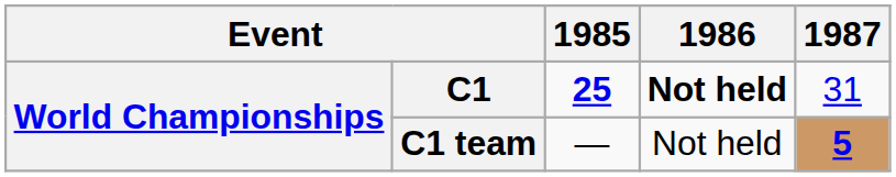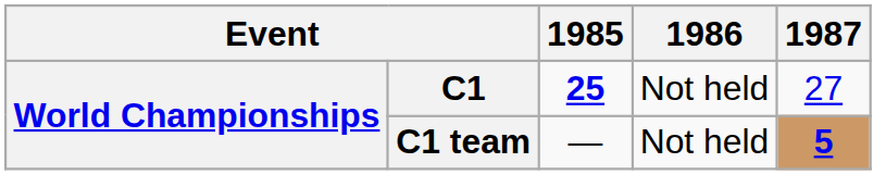C1 | 1986: bold -> normal
C1 | 1987: 31 -> 27
